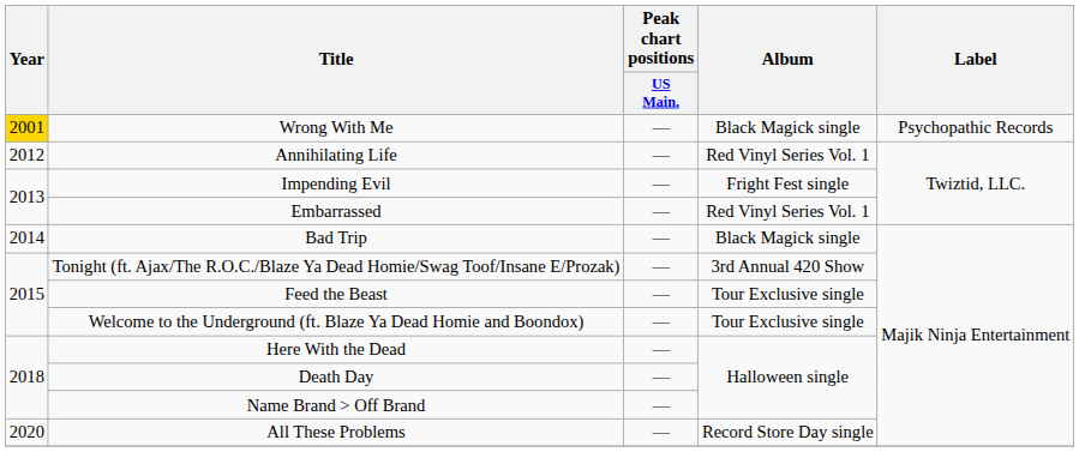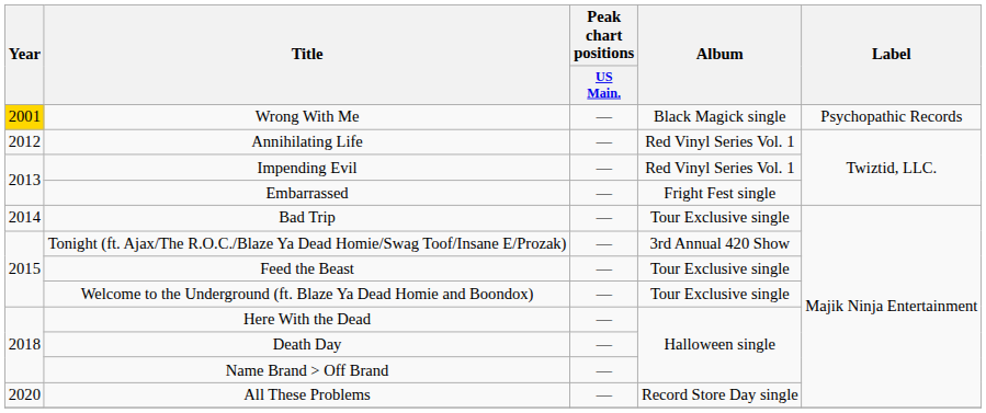Impending Evil | Album: Fright Fest single -> Red Vinyl Series Vol. 1
Embarrassed | Album: Red Vinyl Series Vol. 1 -> Fright Fest single
Bad Trip | Album: Black Magick single -> Tour Exclusive single
